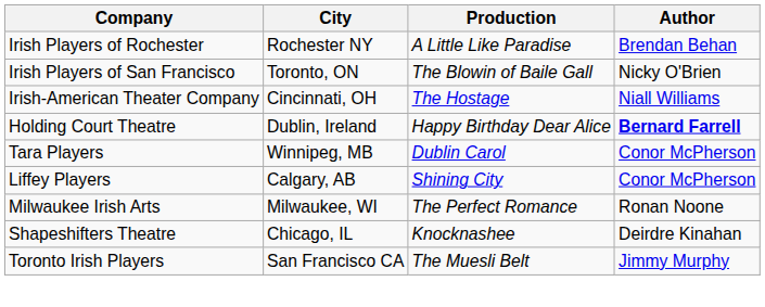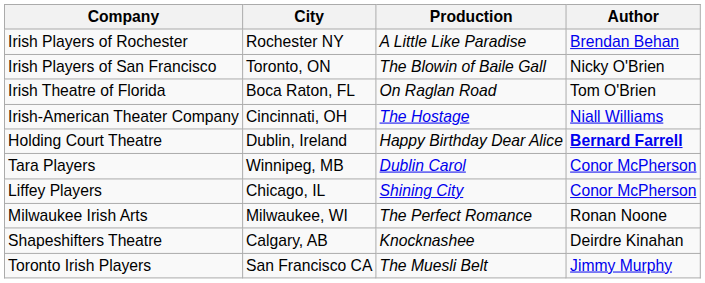+ row: Irish Theatre of Florida | Boca Raton, FL | On Raglan Road | Tom O'Brien
Liffey Players | City: Calgary, AB -> Chicago, IL
Shapeshifters Theatre | City: Chicago, IL -> Calgary, AB
